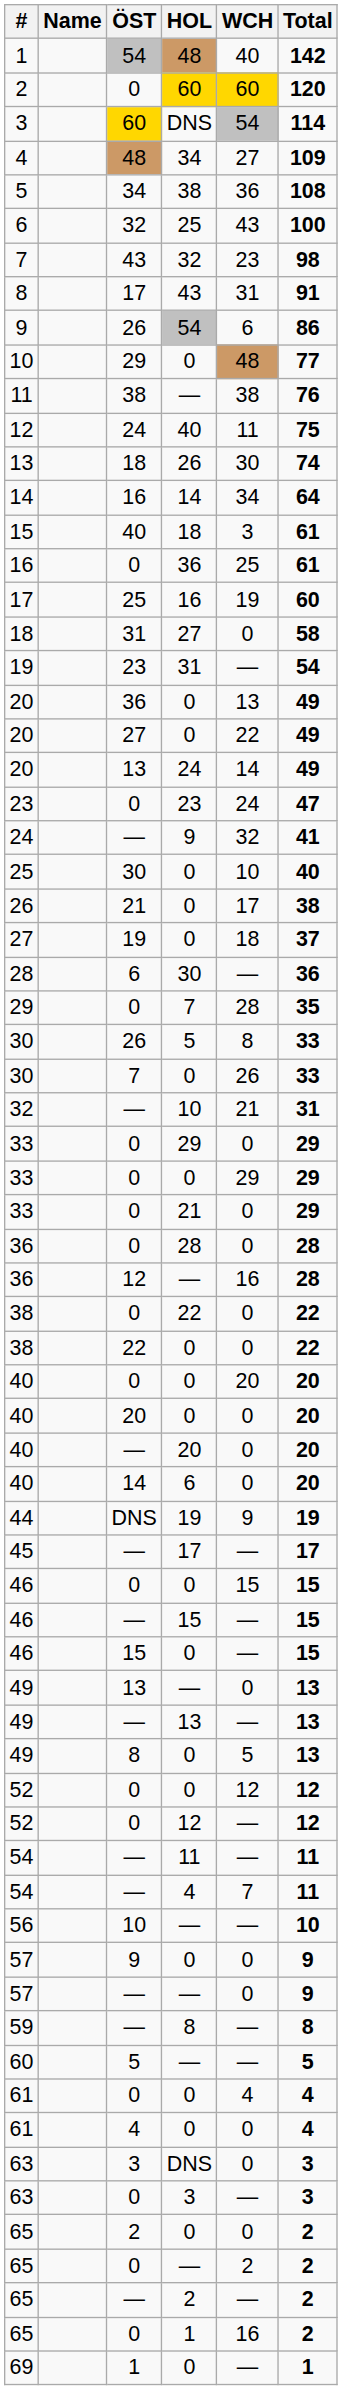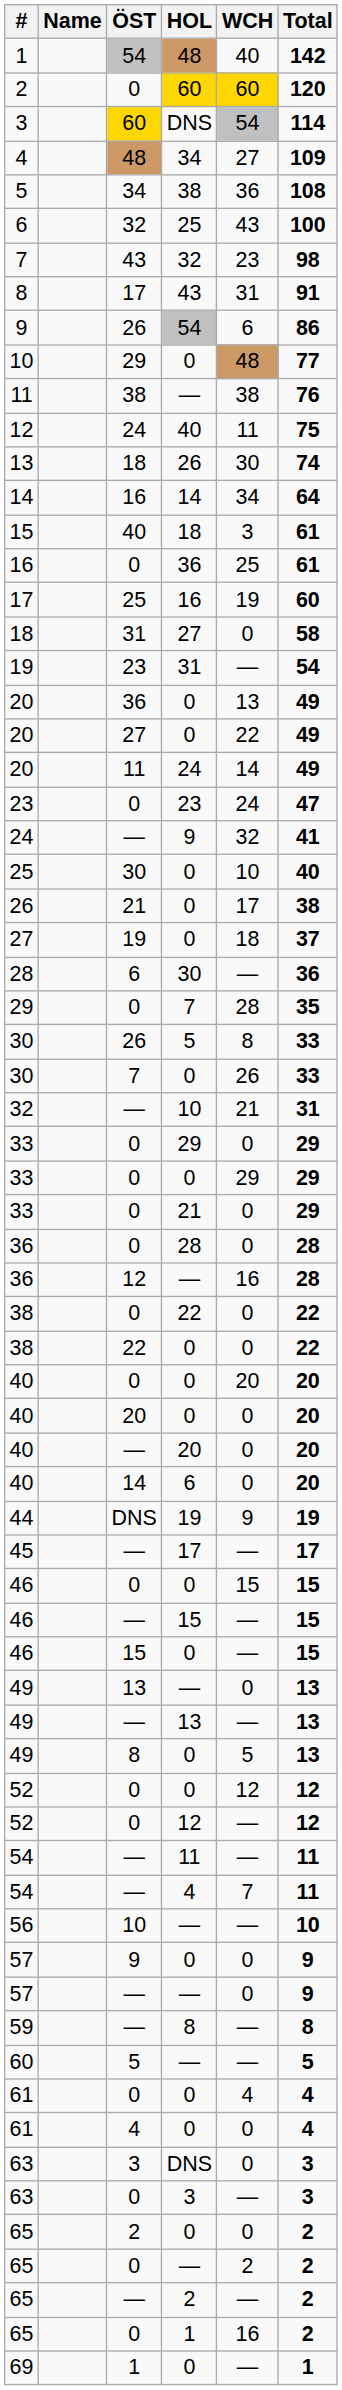20 / 24 | ÖST: 13 -> 11
